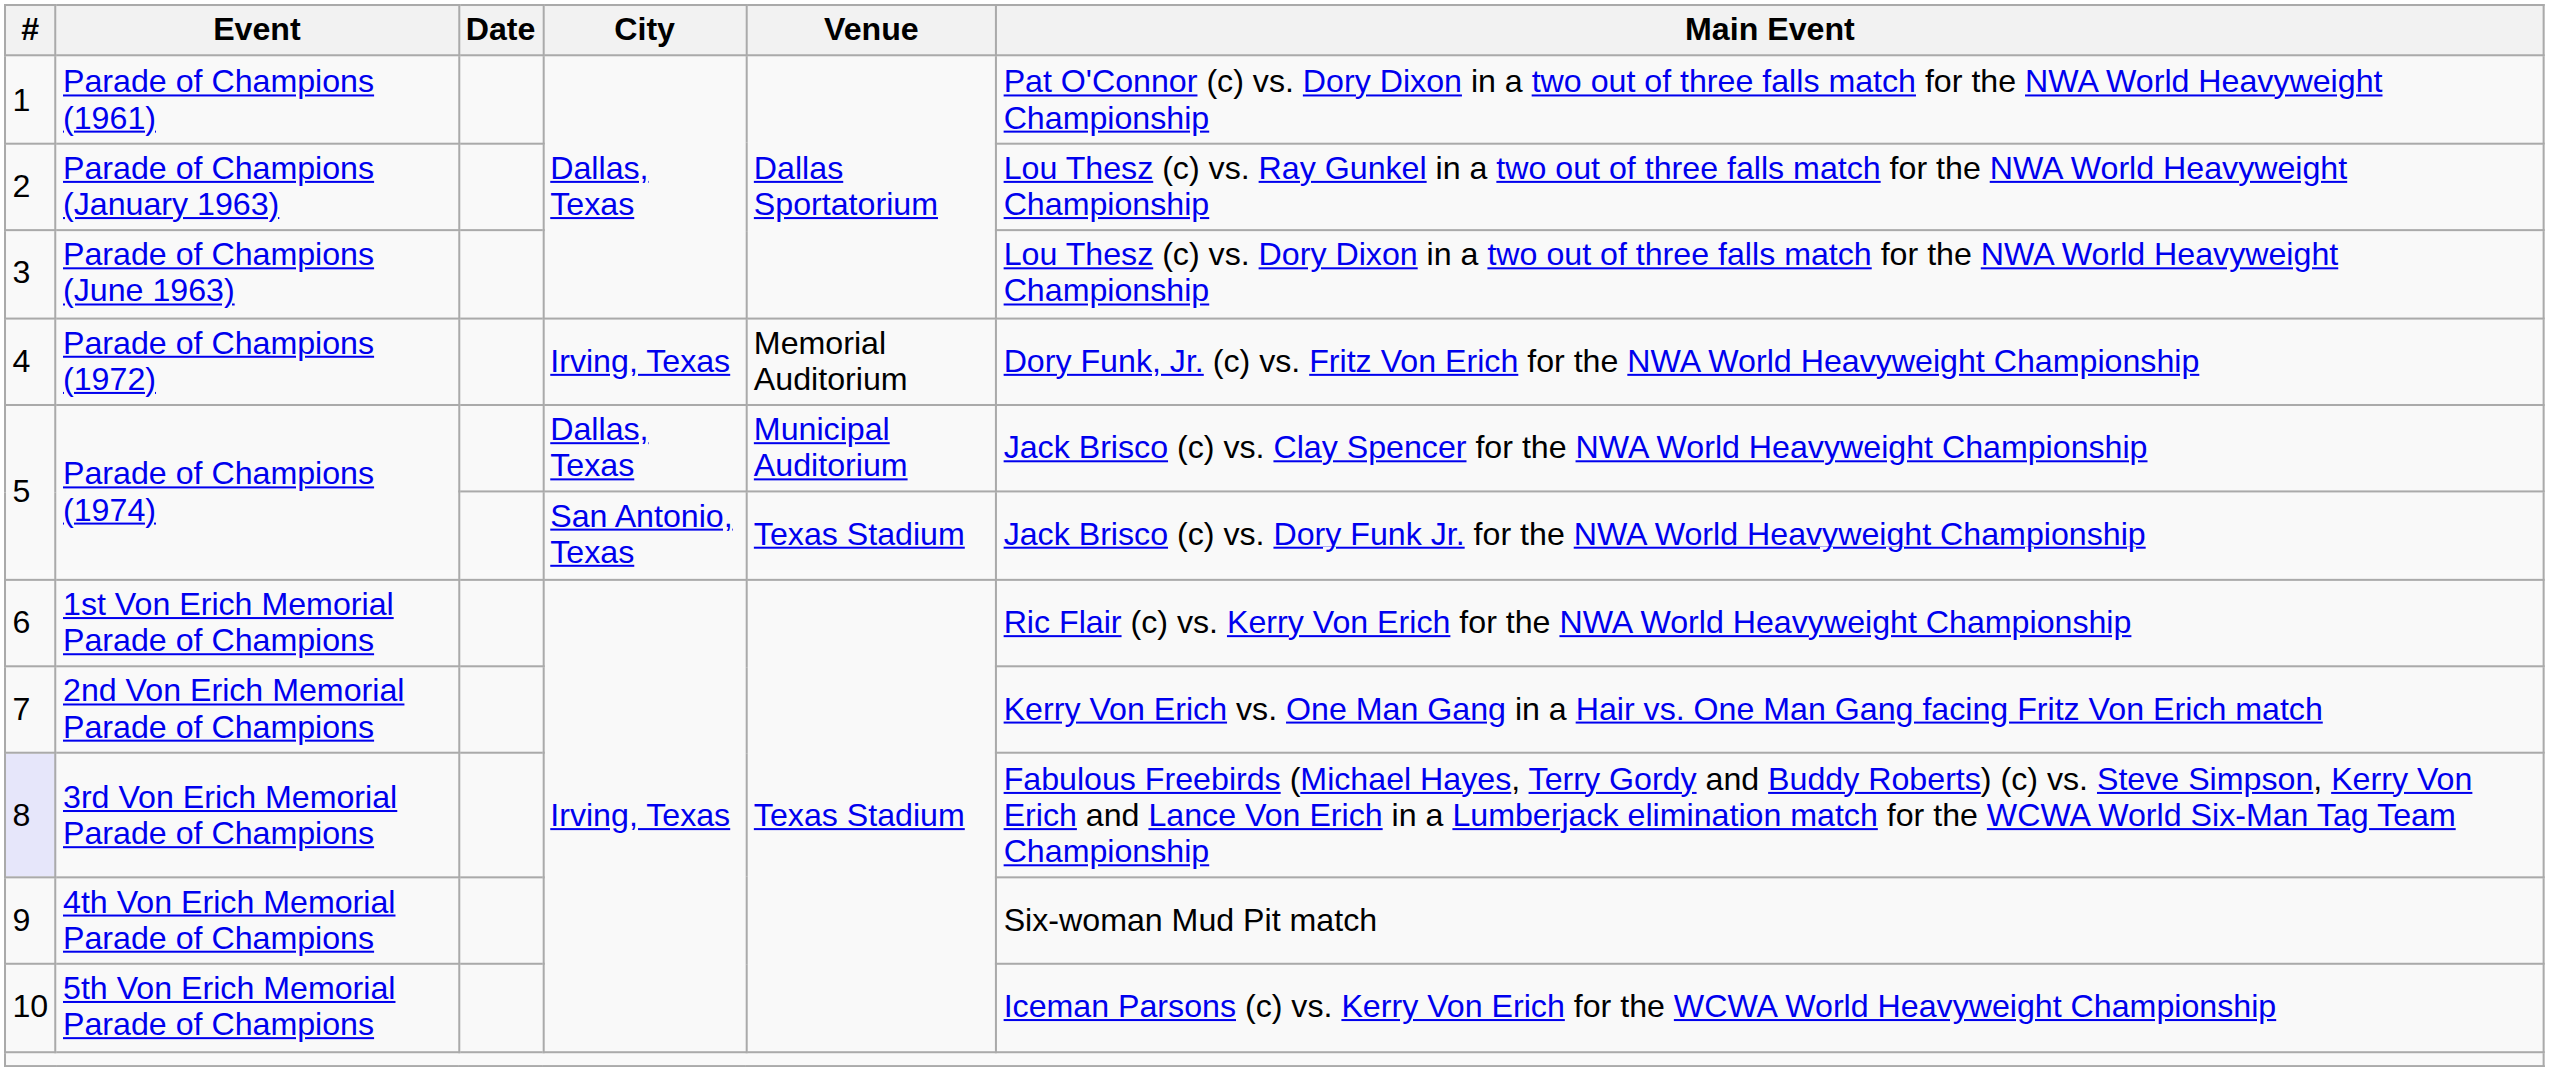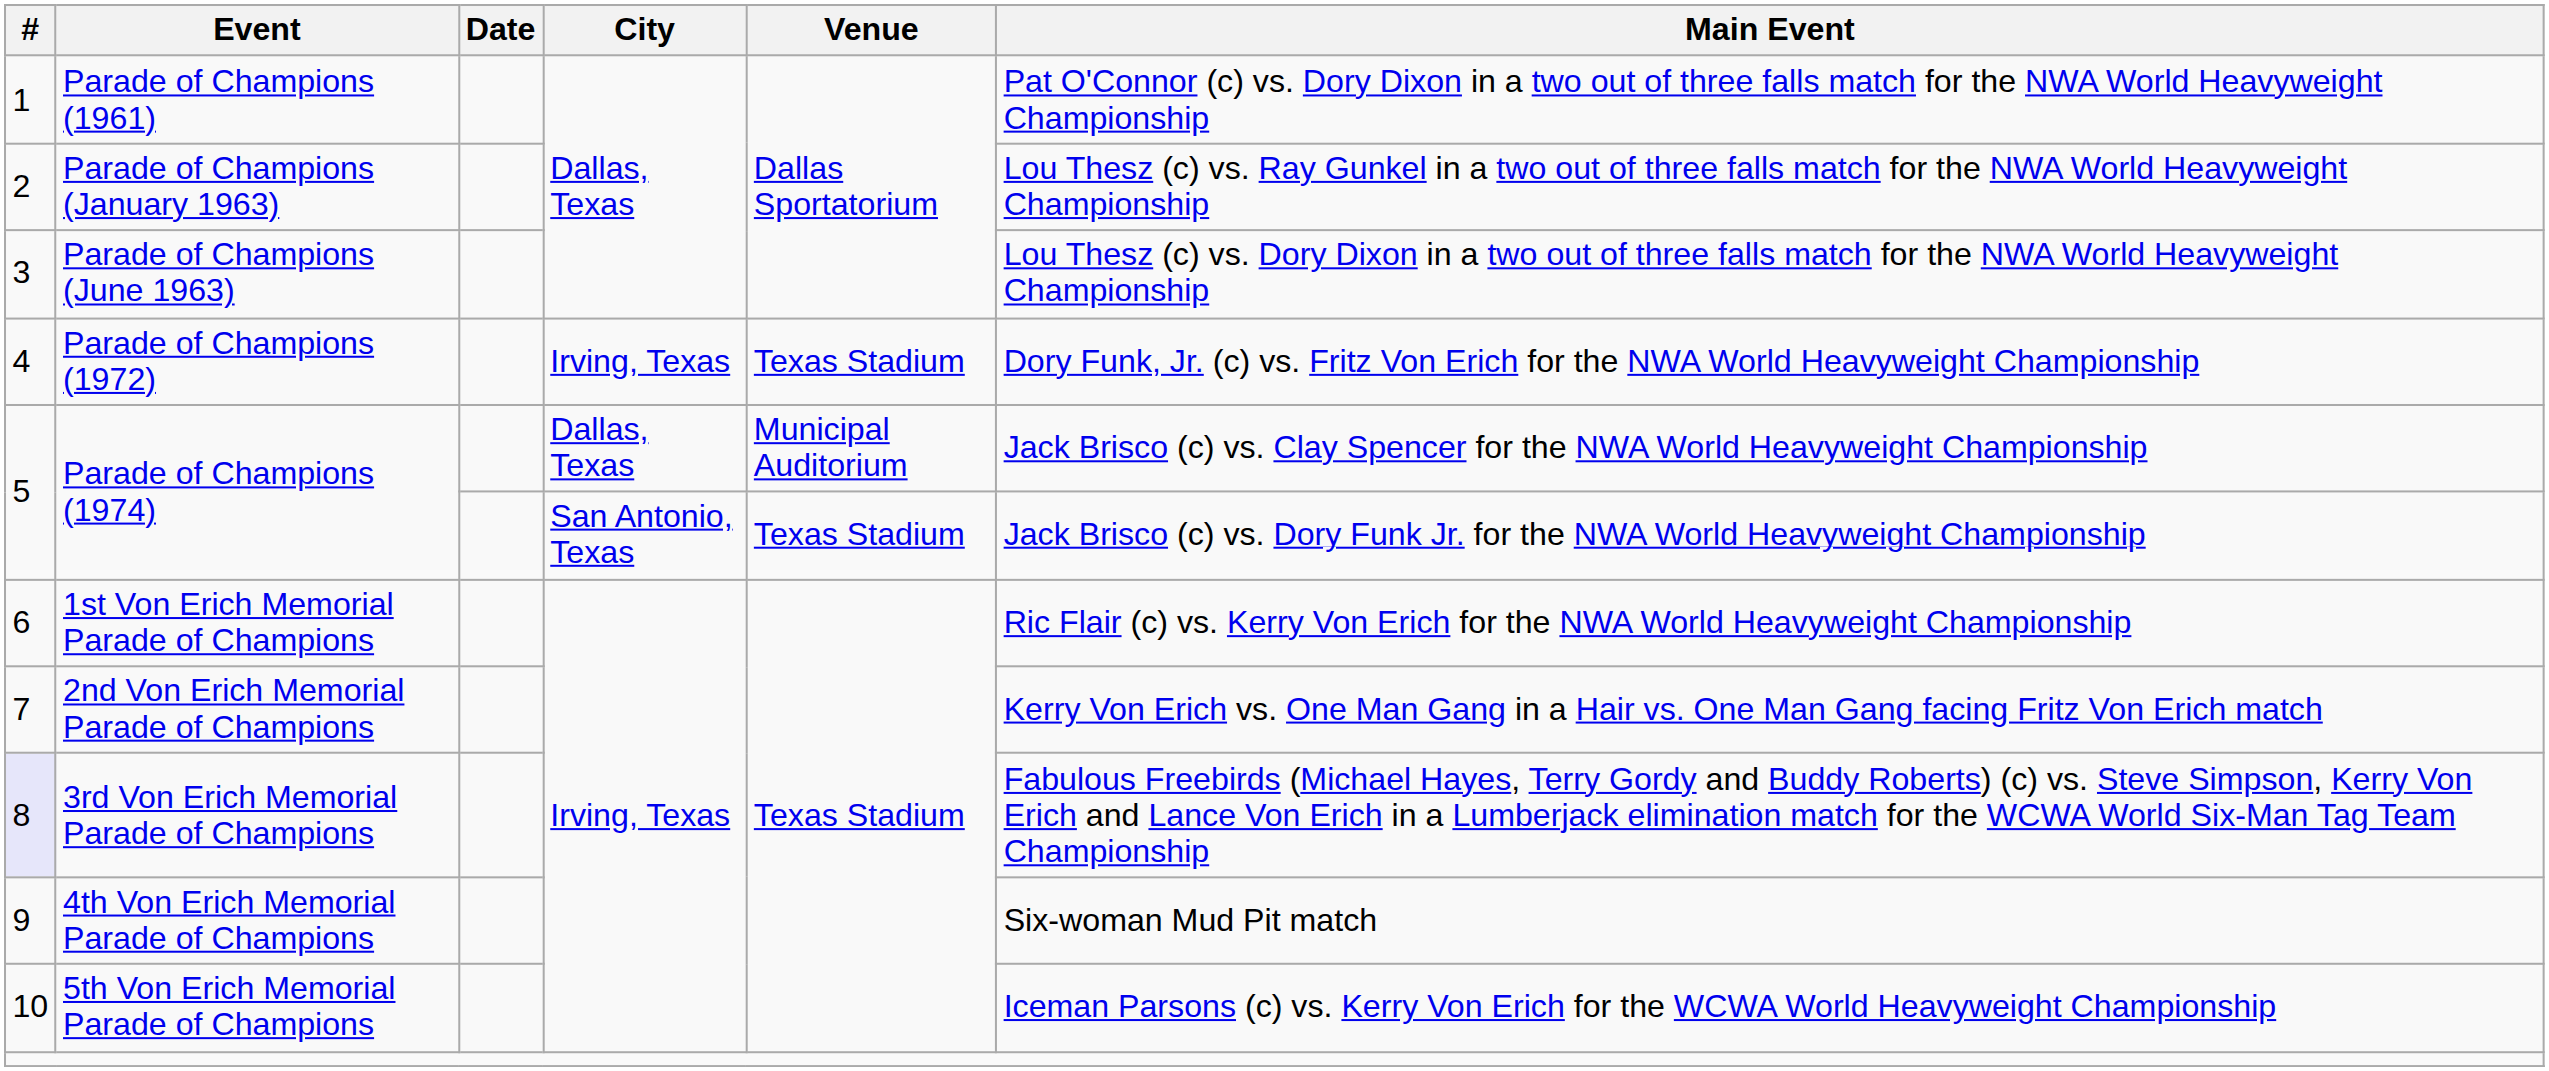Parade of Champions (1972) | Venue: Memorial Auditorium -> Texas Stadium
